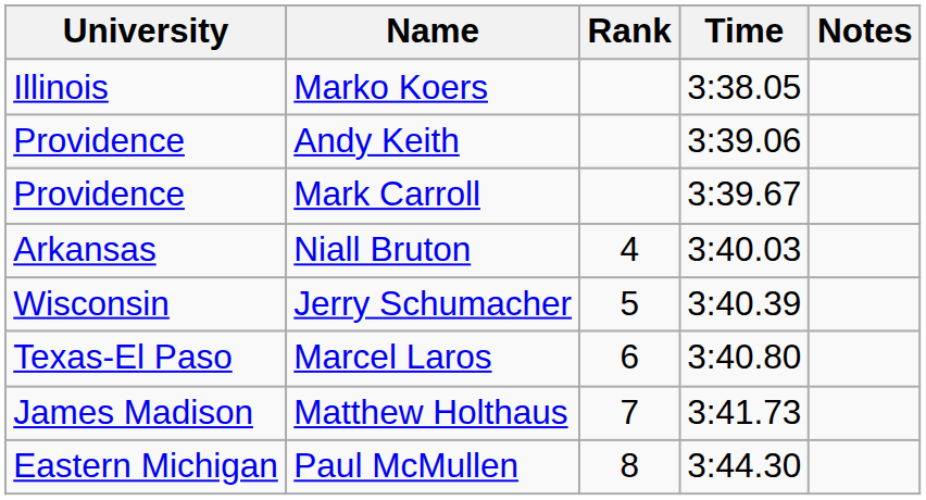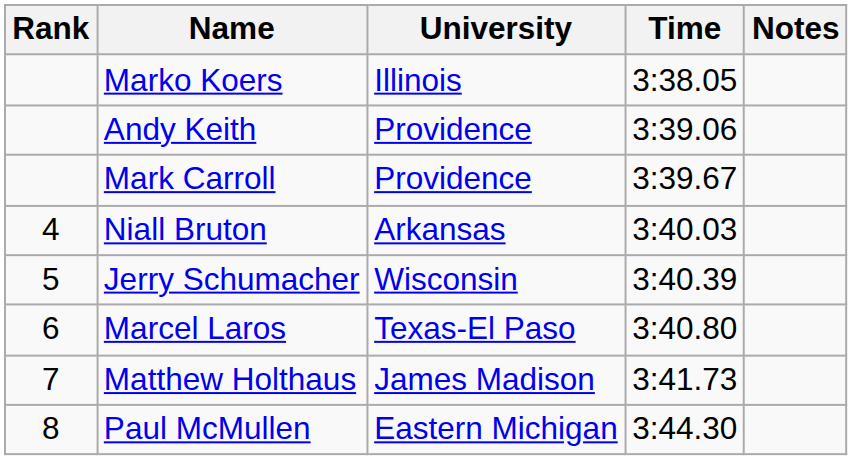columns swapped: Rank <-> University
